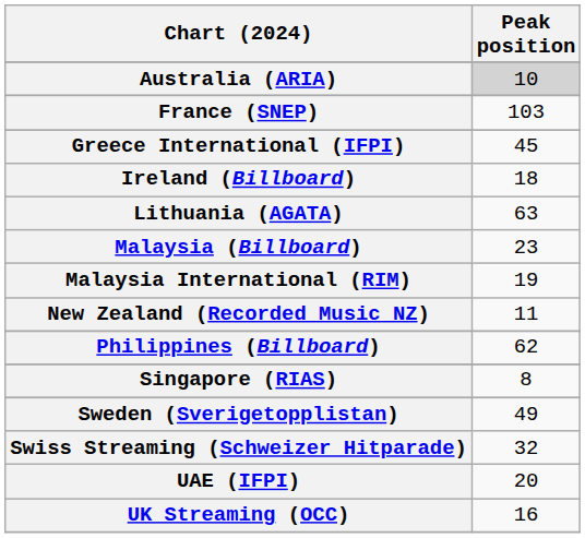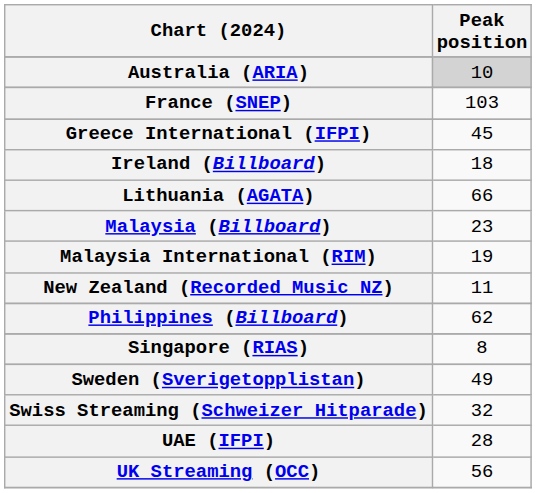Lithuania (AGATA) | Peak position: 63 -> 66
UAE (IFPI) | Peak position: 20 -> 28
UK Streaming (OCC) | Peak position: 16 -> 56
